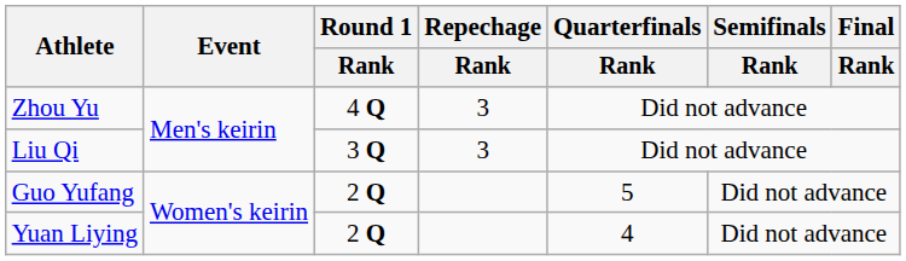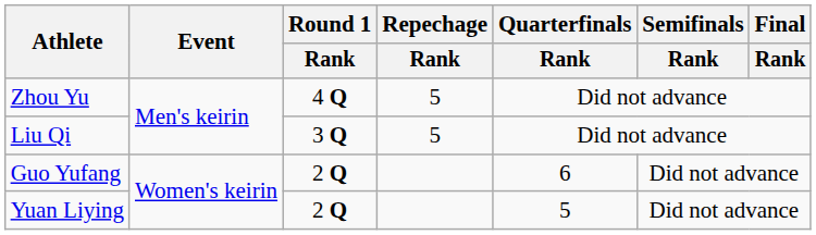Zhou Yu | Repechage / Rank: 3 -> 5
Liu Qi | Repechage / Rank: 3 -> 5
Guo Yufang | Quarterfinals / Rank: 5 -> 6
Yuan Liying | Quarterfinals / Rank: 4 -> 5
